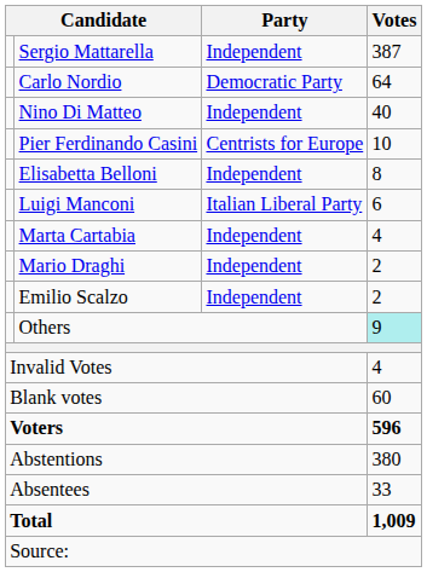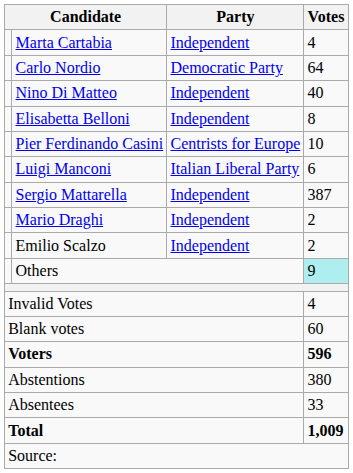rows swapped: Sergio Mattarella <-> Marta Cartabia
rows swapped: Pier Ferdinando Casini <-> Elisabetta Belloni
